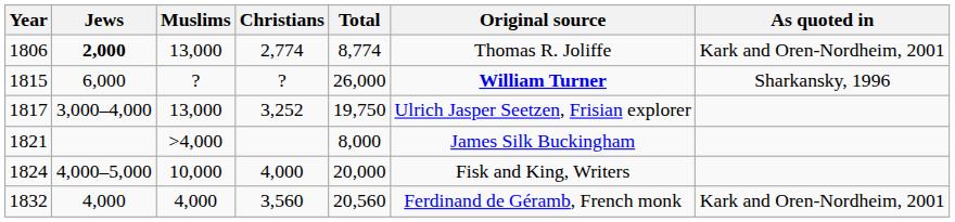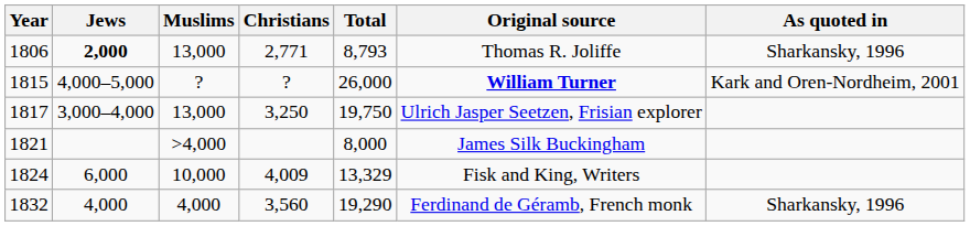1806 | Christians: 2,774 -> 2,771
1806 | Total: 8,774 -> 8,793
1806 | As quoted in: Kark and Oren-Nordheim, 2001 -> Sharkansky, 1996
1815 | Jews: 6,000 -> 4,000–5,000
1815 | As quoted in: Sharkansky, 1996 -> Kark and Oren-Nordheim, 2001
1817 | Christians: 3,252 -> 3,250
1824 | Jews: 4,000–5,000 -> 6,000
1824 | Christians: 4,000 -> 4,009
1824 | Total: 20,000 -> 13,329
1832 | Total: 20,560 -> 19,290
1832 | As quoted in: Kark and Oren-Nordheim, 2001 -> Sharkansky, 1996
